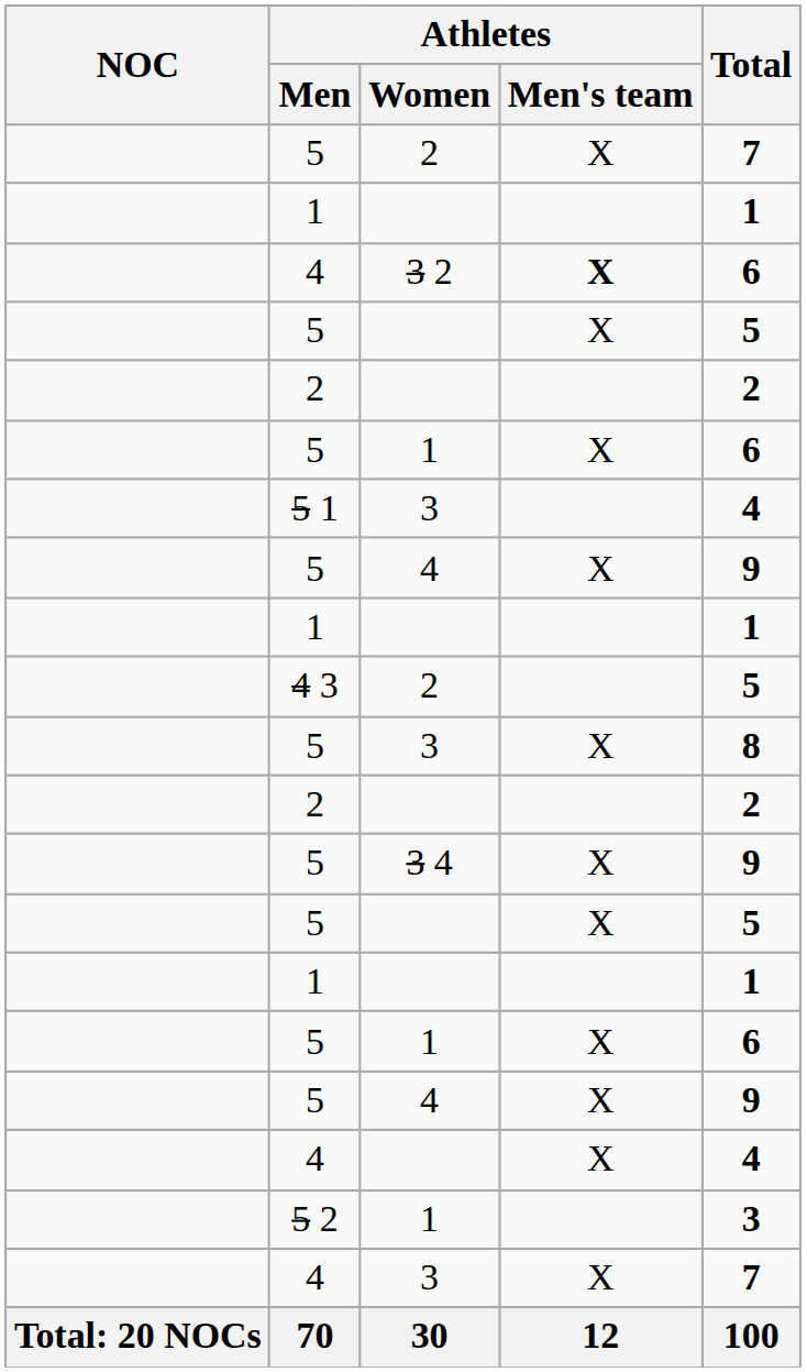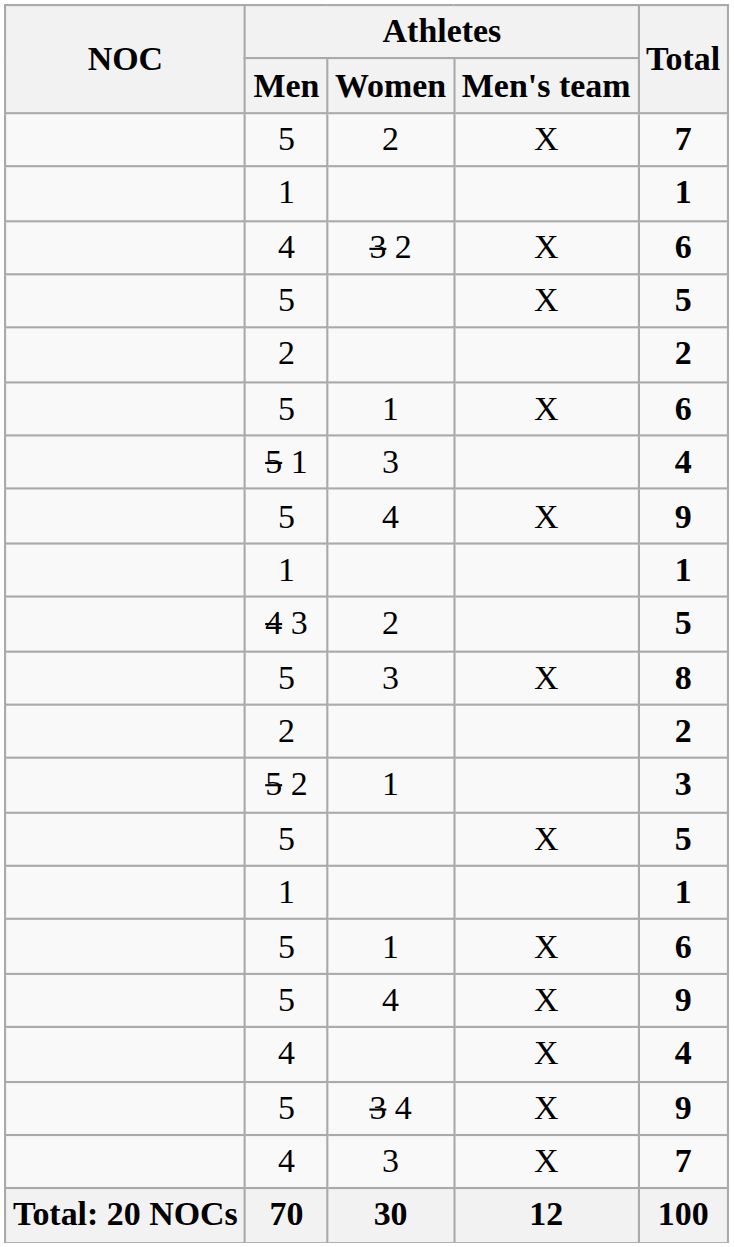4 / 3 2 | Athletes / Men's team: bold -> normal
rows swapped: 5 / 3 4 <-> 5 2
